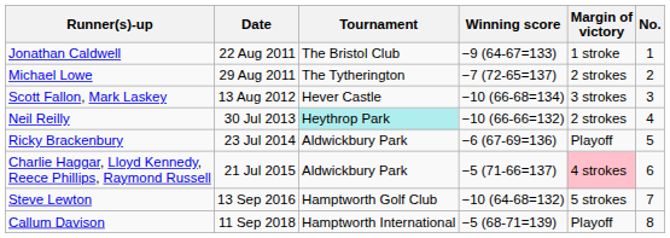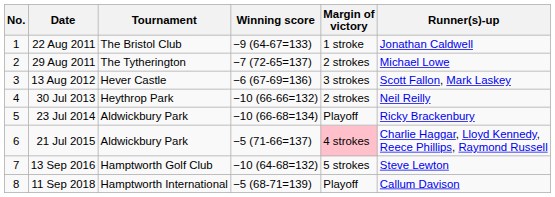columns swapped: No. <-> Runner(s)-up
13 Aug 2012 | Winning score: −10 (66-68=134) -> −6 (67-69=136)
30 Jul 2013 | Tournament: paleturquoise background -> no background
23 Jul 2014 | Winning score: −6 (67-69=136) -> −10 (66-68=134)
